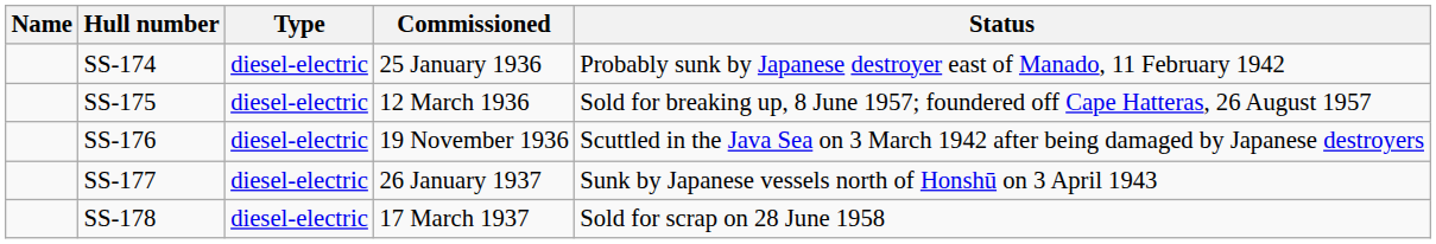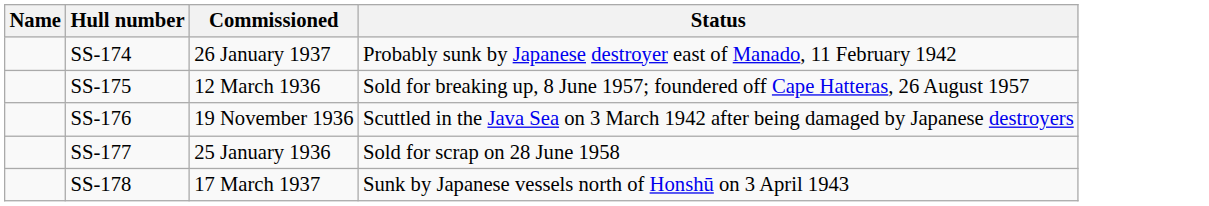- column: Type | diesel-electric | diesel-electric | diesel-electric | diesel-electric | diesel-electric
SS-174 | Commissioned: 25 January 1936 -> 26 January 1937
SS-177 | Commissioned: 26 January 1937 -> 25 January 1936
SS-177 | Status: Sunk by Japanese vessels north of Honshū on 3 April 1943 -> Sold for scrap on 28 June 1958
SS-178 | Status: Sold for scrap on 28 June 1958 -> Sunk by Japanese vessels north of Honshū on 3 April 1943
